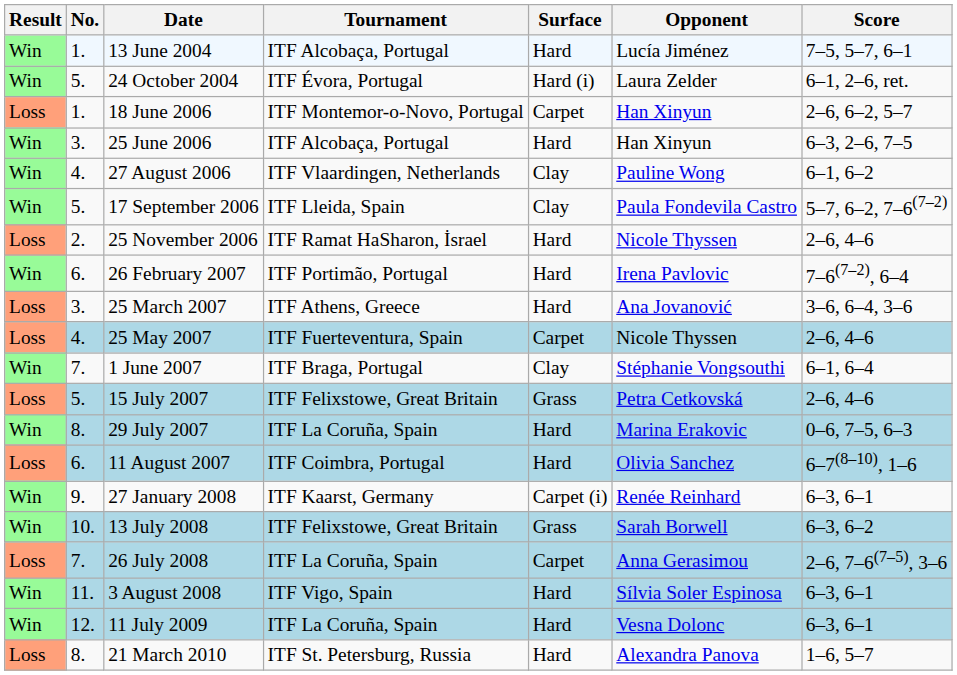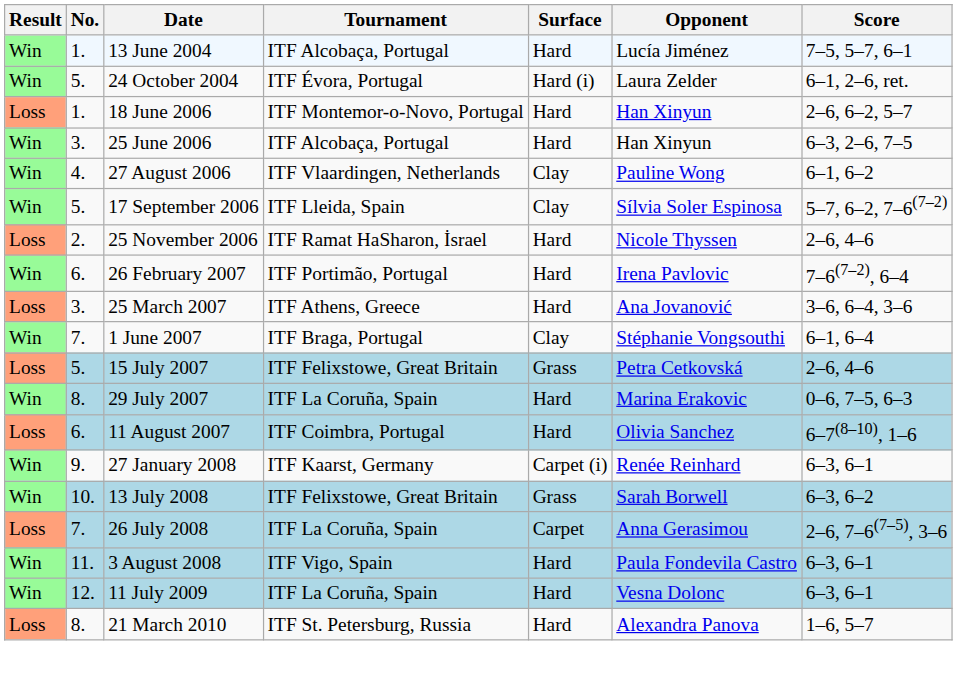18 June 2006 | Surface: Carpet -> Hard
17 September 2006 | Opponent: Paula Fondevila Castro -> Sílvia Soler Espinosa
- row: Loss | 4. | 25 May 2007 | ITF Fuerteventura, Spain | Carpet | Nicole Thyssen | 2–6, 4–6
3 August 2008 | Opponent: Sílvia Soler Espinosa -> Paula Fondevila Castro
